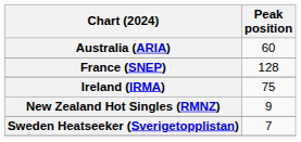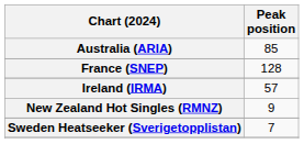Australia (ARIA) | Peak position: 60 -> 85
Ireland (IRMA) | Peak position: 75 -> 57
